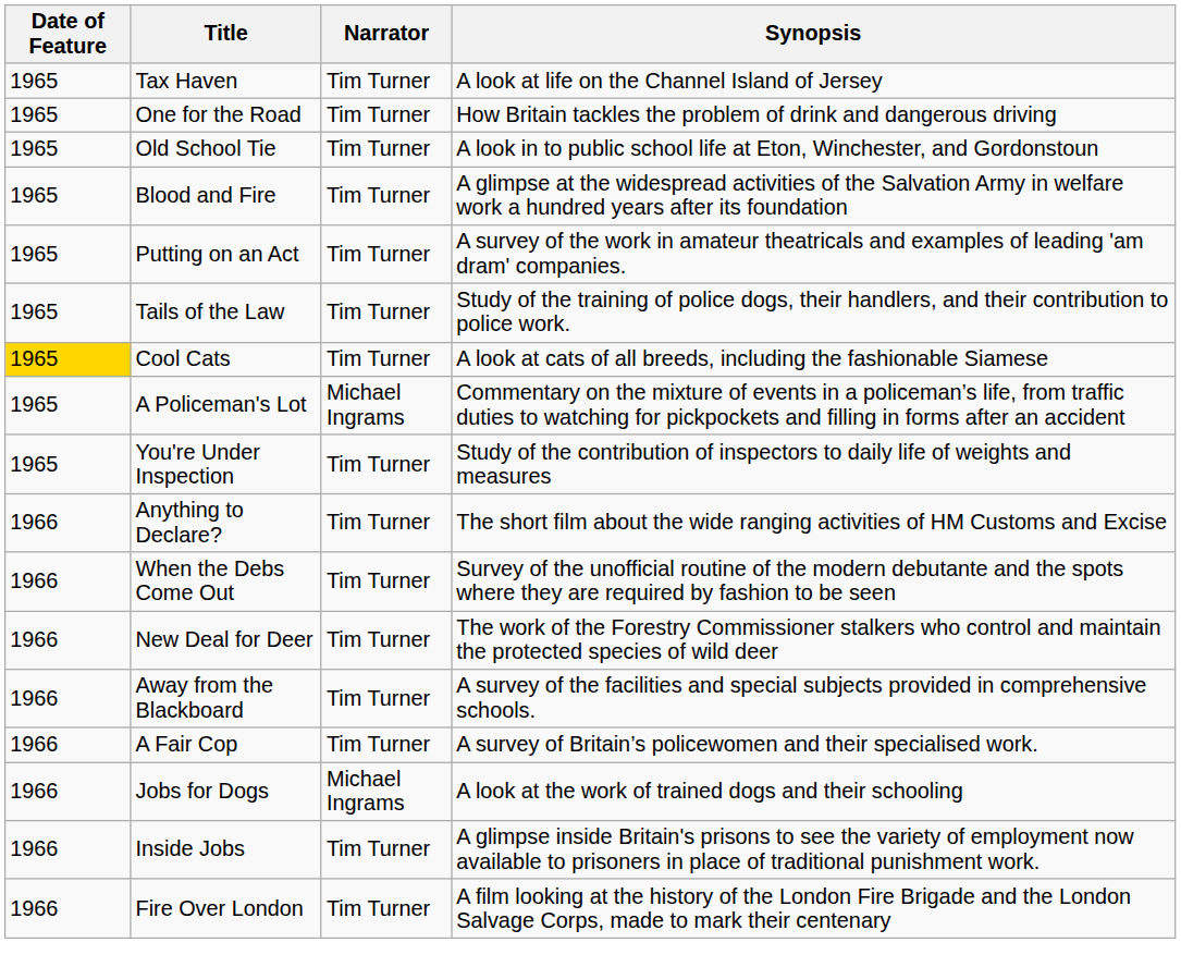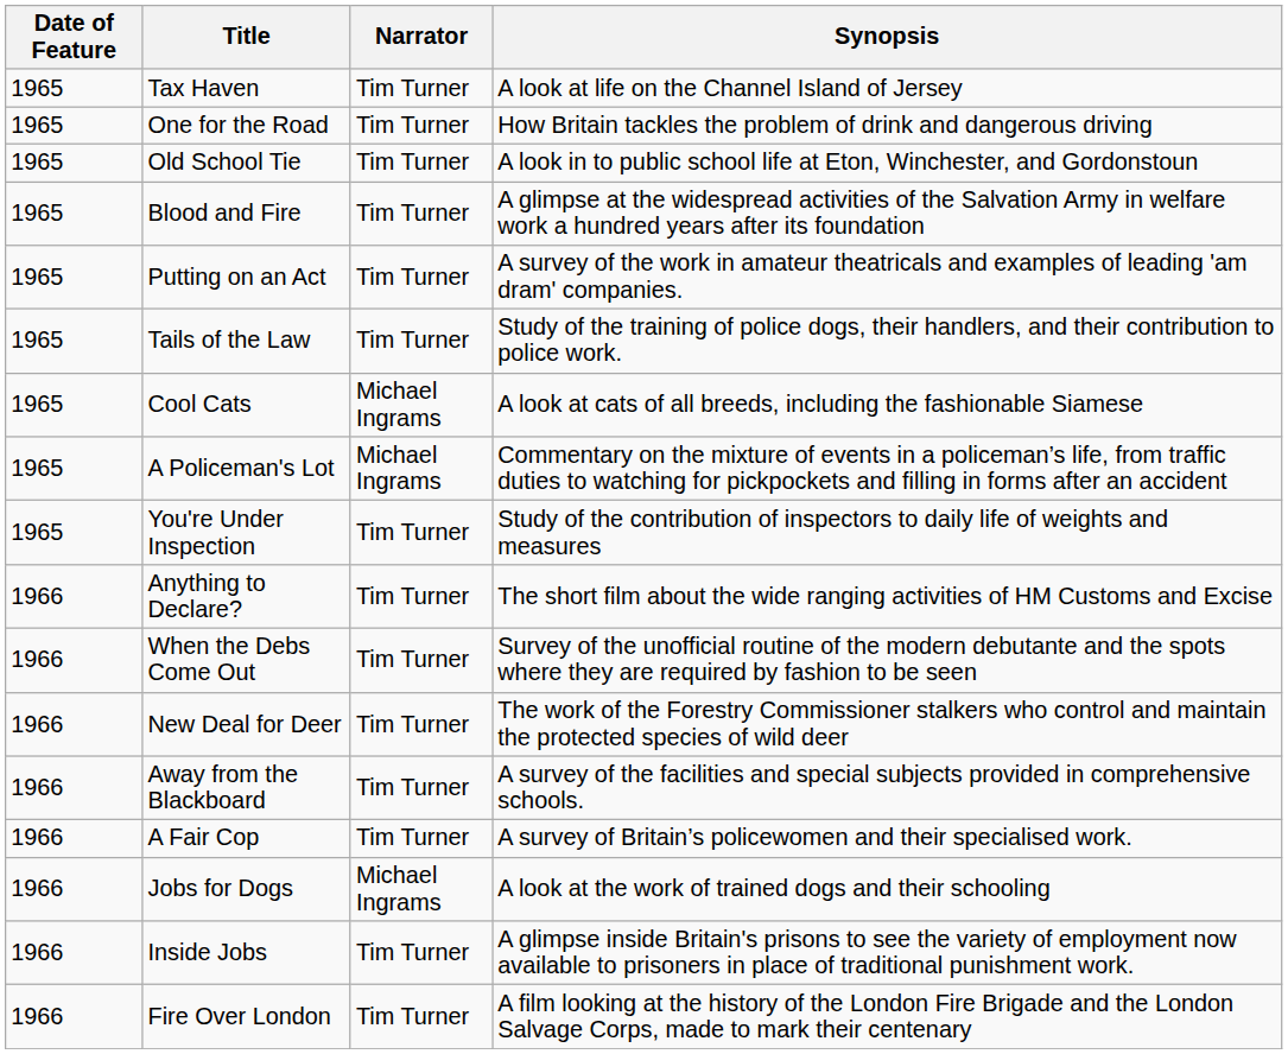Cool Cats | Date of Feature: gold background -> no background
Cool Cats | Narrator: Tim Turner -> Michael Ingrams
